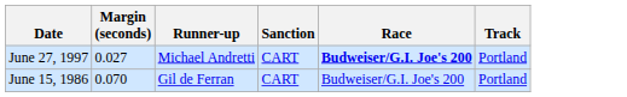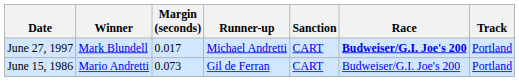+ column: Winner | Mark Blundell | Mario Andretti
June 27, 1997 | Margin (seconds): 0.027 -> 0.017
June 15, 1986 | Margin (seconds): 0.070 -> 0.073
